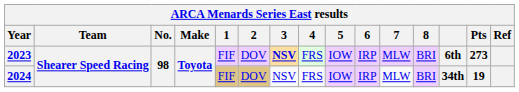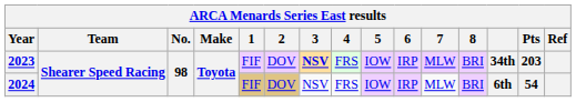2023 | column 13: 6th -> 34th
2023 | Pts: 273 -> 203
2024 | column 13: 34th -> 6th
2024 | Pts: 19 -> 54
